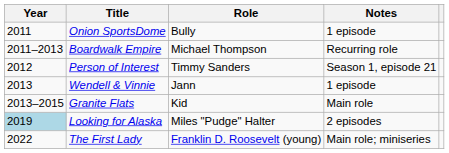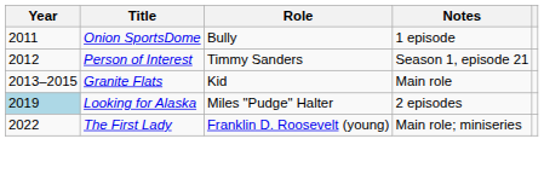- row: 2011–2013 | Boardwalk Empire | Michael Thompson | Recurring role
- row: 2013 | Wendell & Vinnie | Jann | 1 episode
